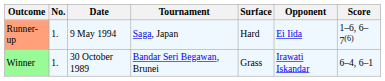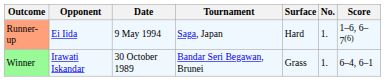columns swapped: No. <-> Opponent
